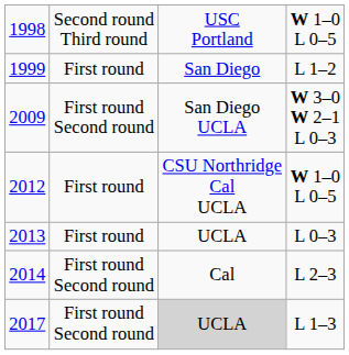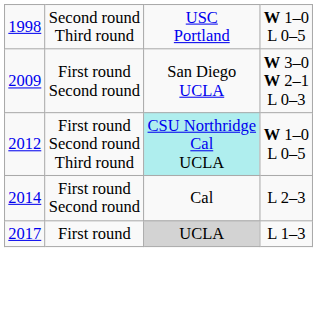- row: 1999 | First round | San Diego | L 1–2
2012 | column 2: First round -> First round Second round Third round
2012 | column 3: no background -> paleturquoise background
- row: 2013 | First round | UCLA | L 0–3
2017 | column 2: First round Second round -> First round
